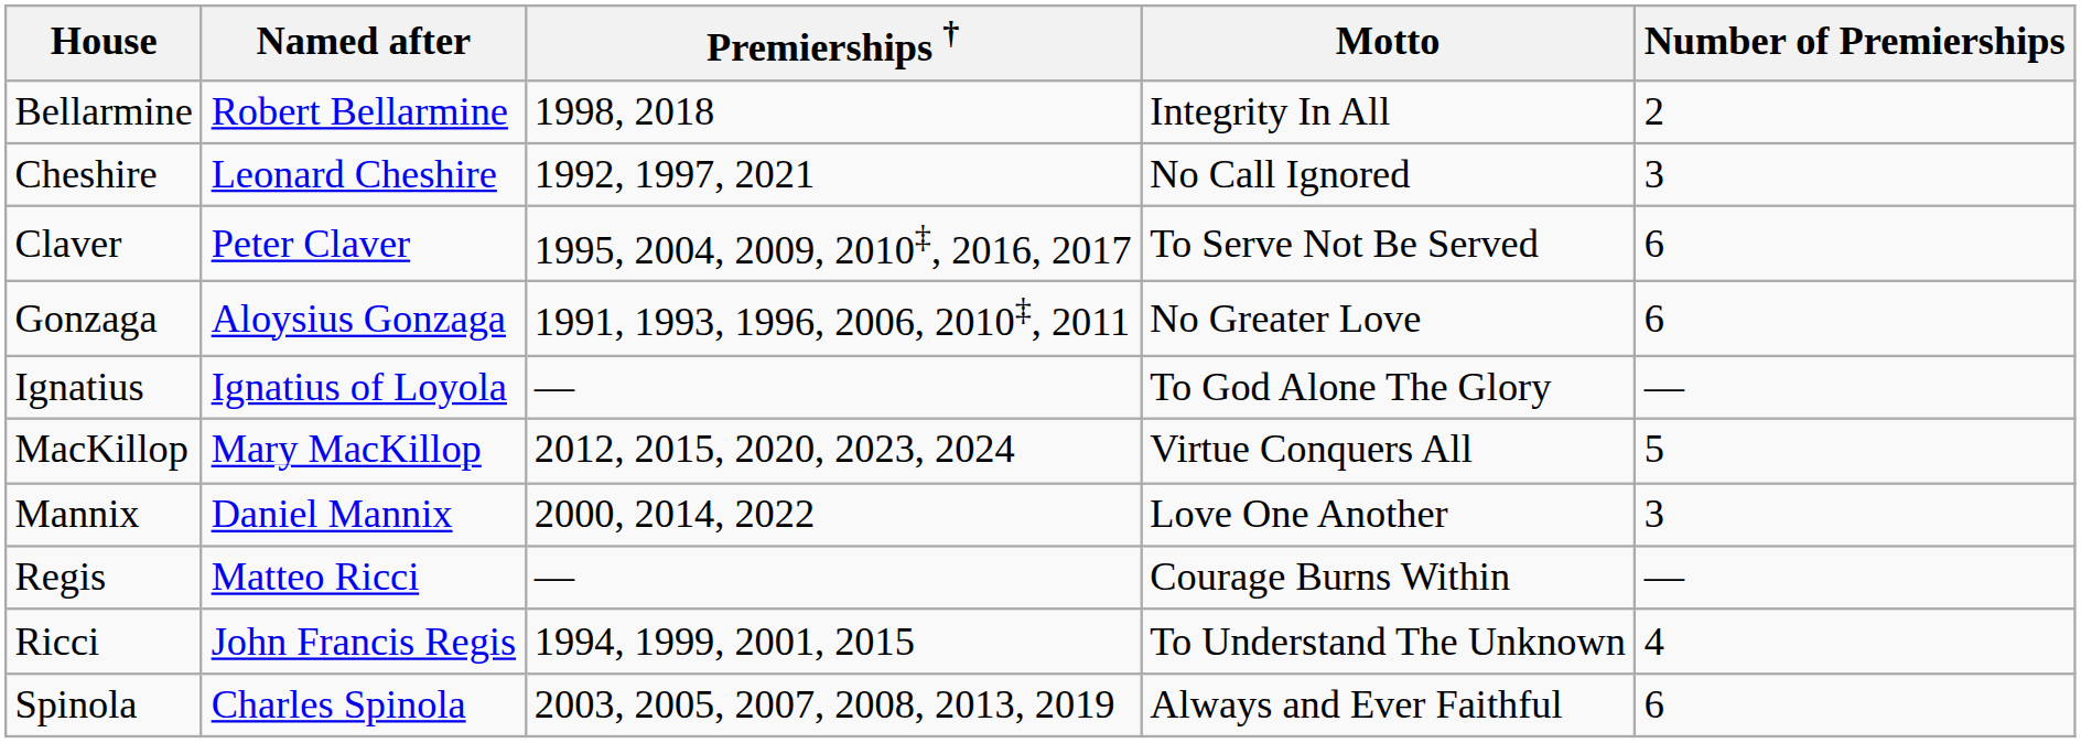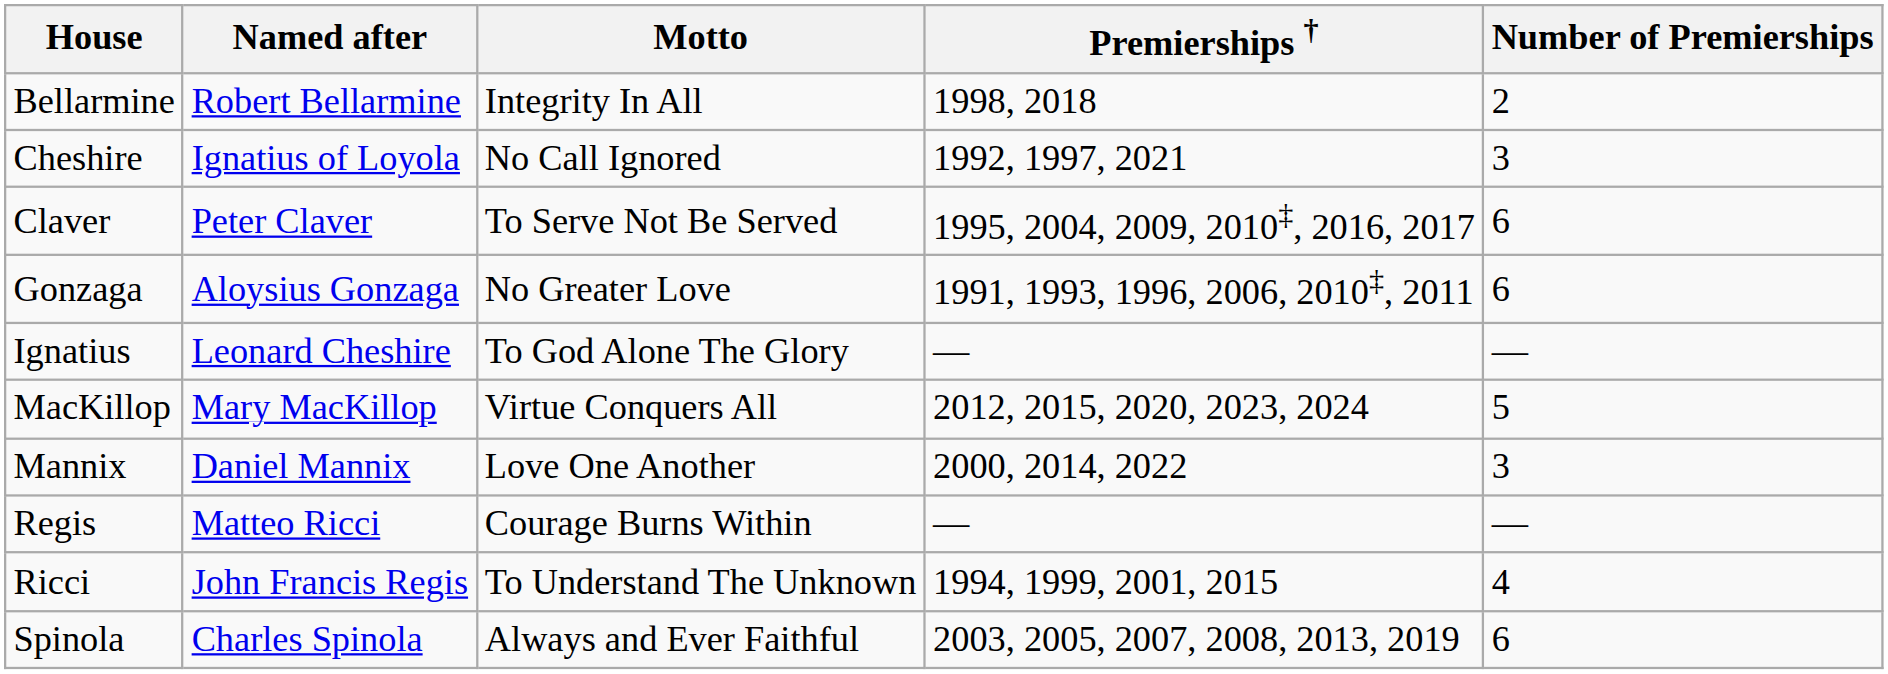columns swapped: Motto <-> Premierships †
Cheshire | Named after: Leonard Cheshire -> Ignatius of Loyola
Ignatius | Named after: Ignatius of Loyola -> Leonard Cheshire
